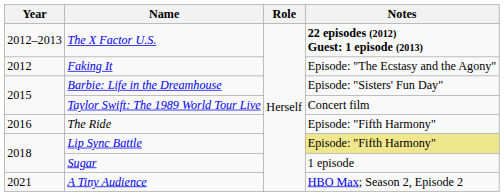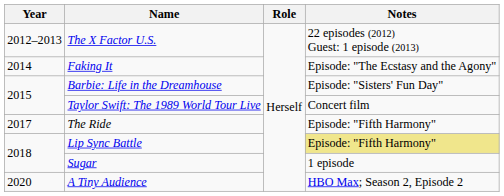The X Factor U.S. | Notes: bold -> normal
Faking It | Year: 2012 -> 2014
The Ride | Year: 2016 -> 2017
A Tiny Audience | Year: 2021 -> 2020
